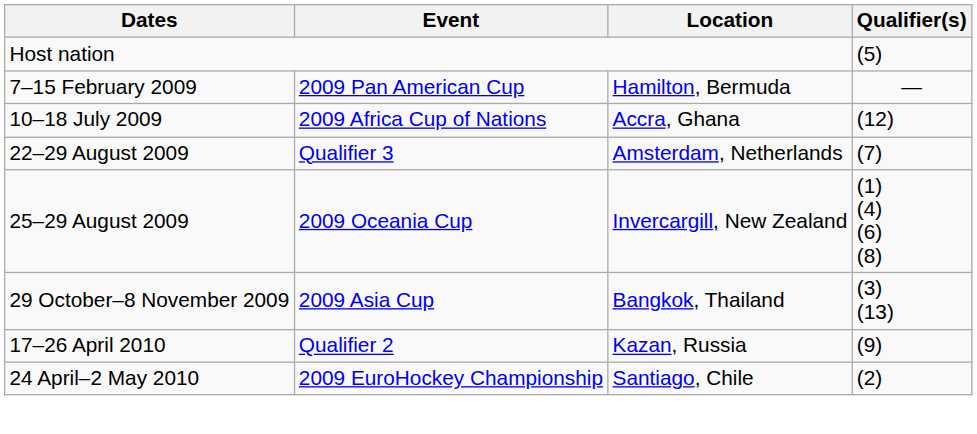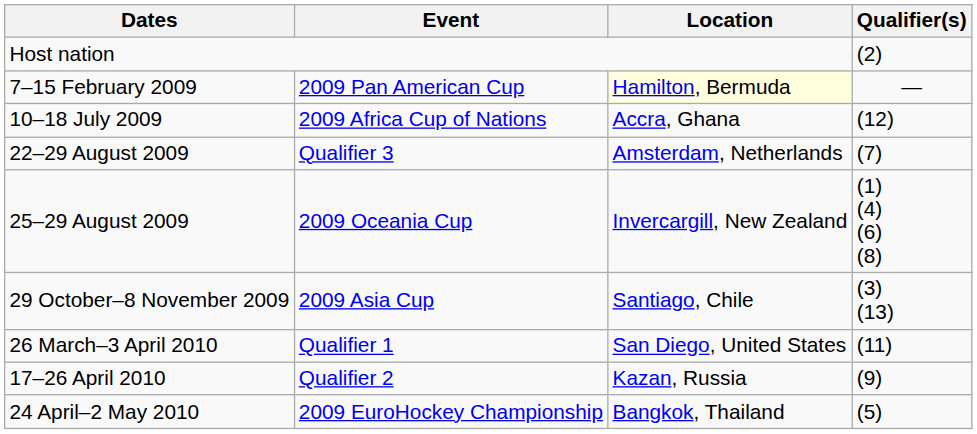Host nation | Qualifier(s): (5) -> (2)
7–15 February 2009 | Location: no background -> lightyellow background
29 October–8 November 2009 | Location: Bangkok, Thailand -> Santiago, Chile
+ row: 26 March–3 April 2010 | Qualifier 1 | San Diego, United States | (11)
24 April–2 May 2010 | Location: Santiago, Chile -> Bangkok, Thailand
24 April–2 May 2010 | Qualifier(s): (2) -> (5)
